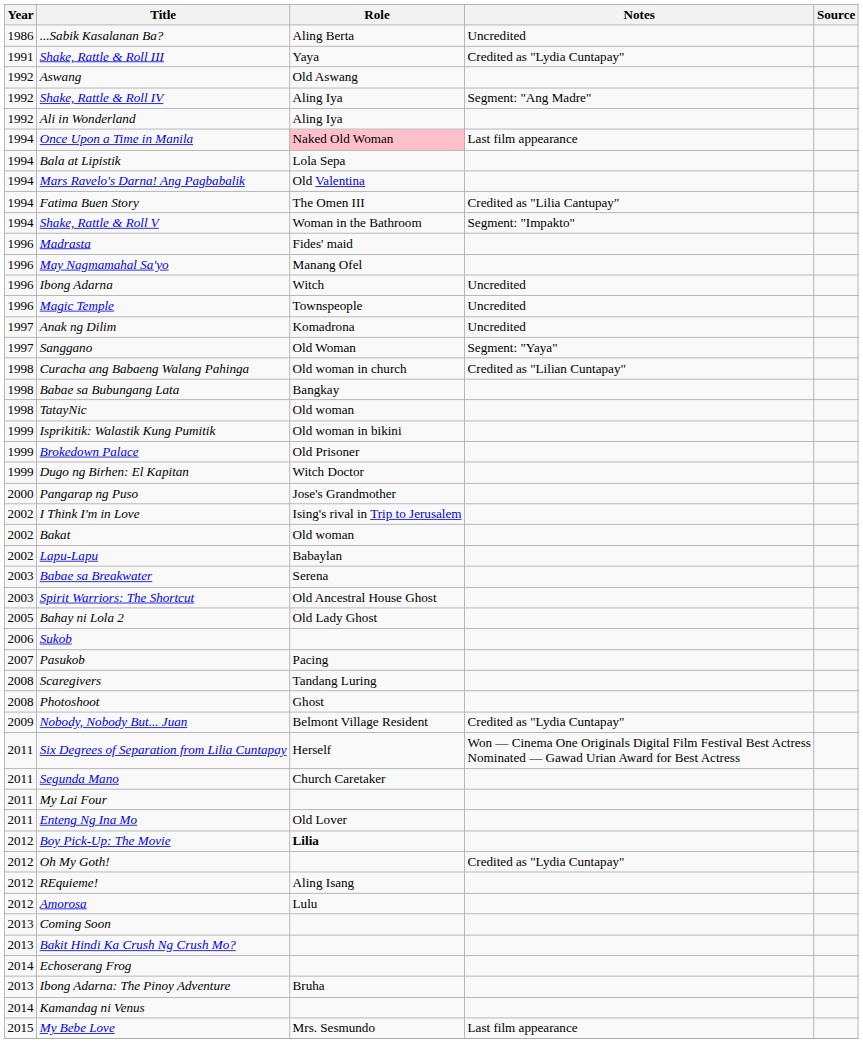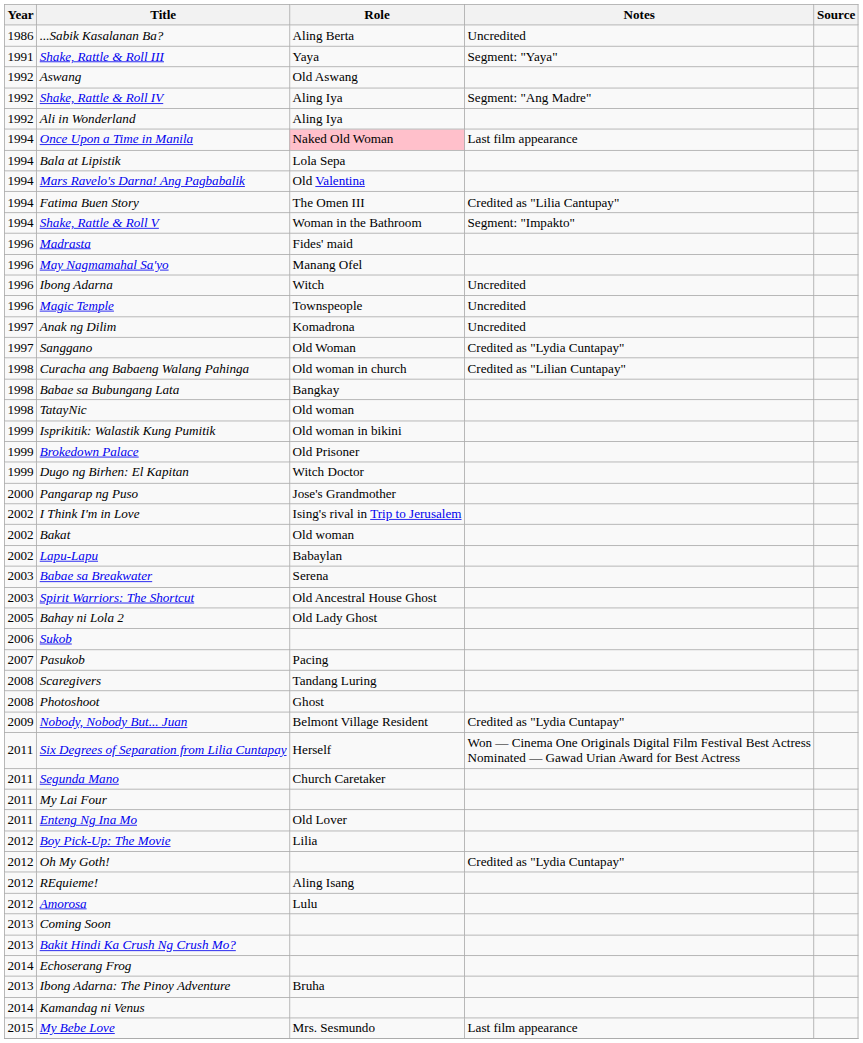Shake, Rattle & Roll III | Notes: Credited as "Lydia Cuntapay" -> Segment: "Yaya"
Sanggano | Notes: Segment: "Yaya" -> Credited as "Lydia Cuntapay"
Boy Pick-Up: The Movie | Role: bold -> normal
